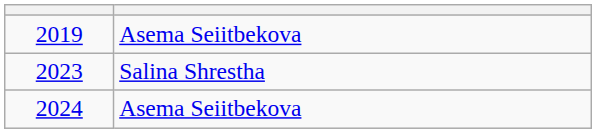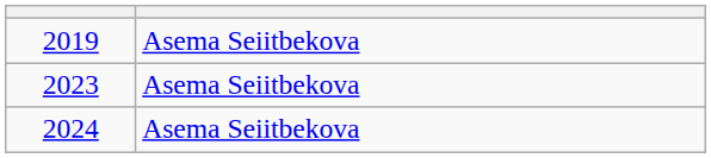2023 | column 2: Salina Shrestha -> Asema Seiitbekova
